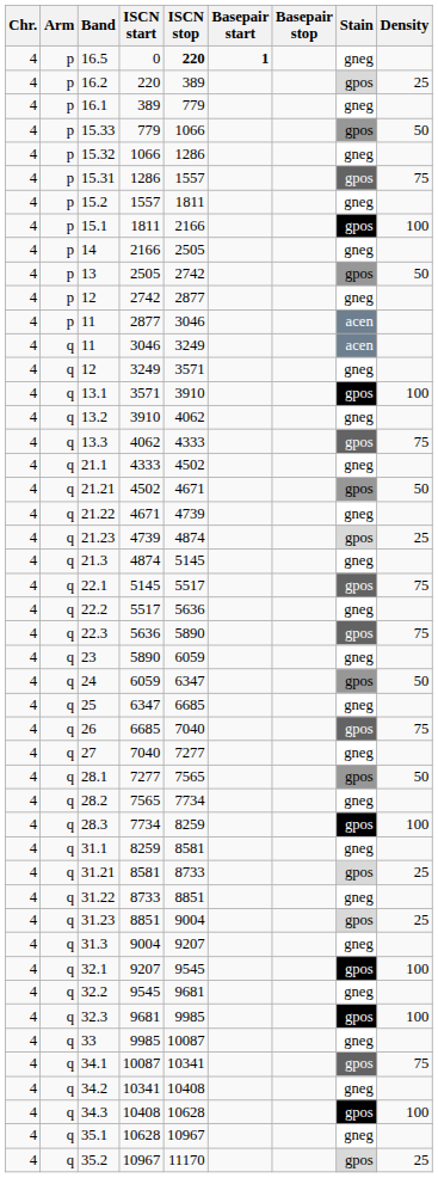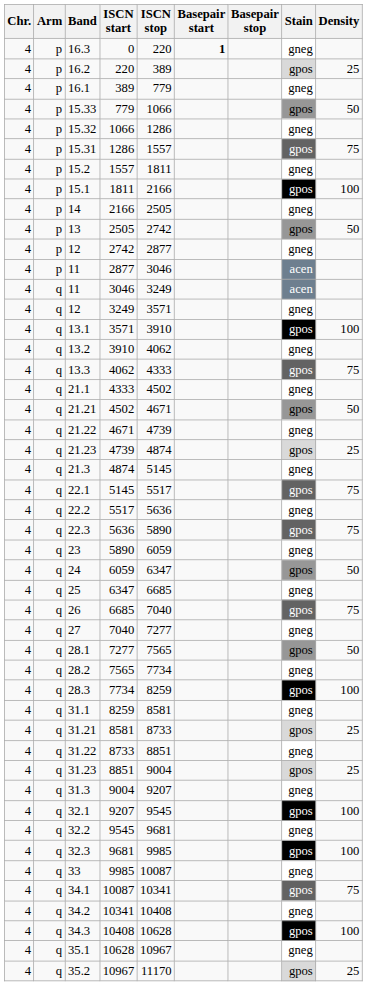0 | Band: 16.5 -> 16.3
0 | ISCN stop: bold -> normal
